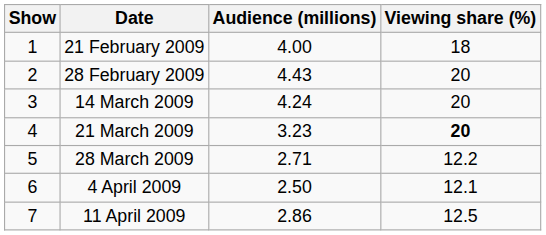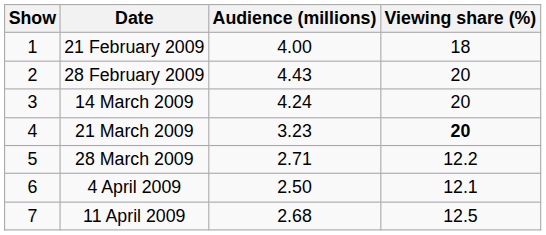11 April 2009 | Audience (millions): 2.86 -> 2.68
